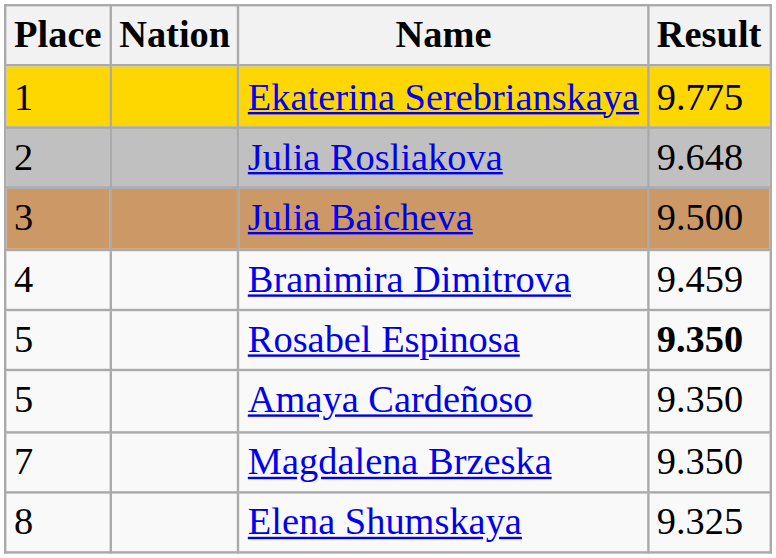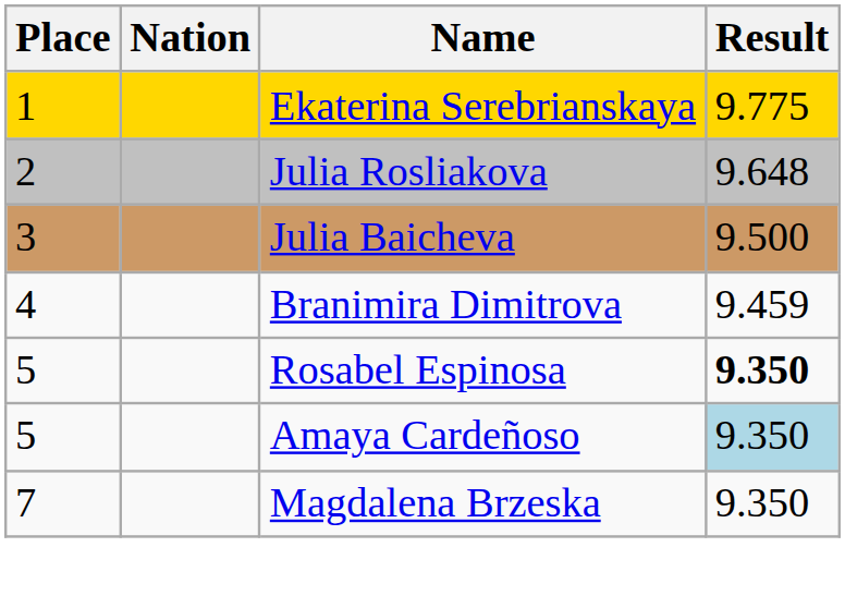Amaya Cardeñoso | Result: no background -> lightblue background
- row: 8 | Elena Shumskaya | 9.325
